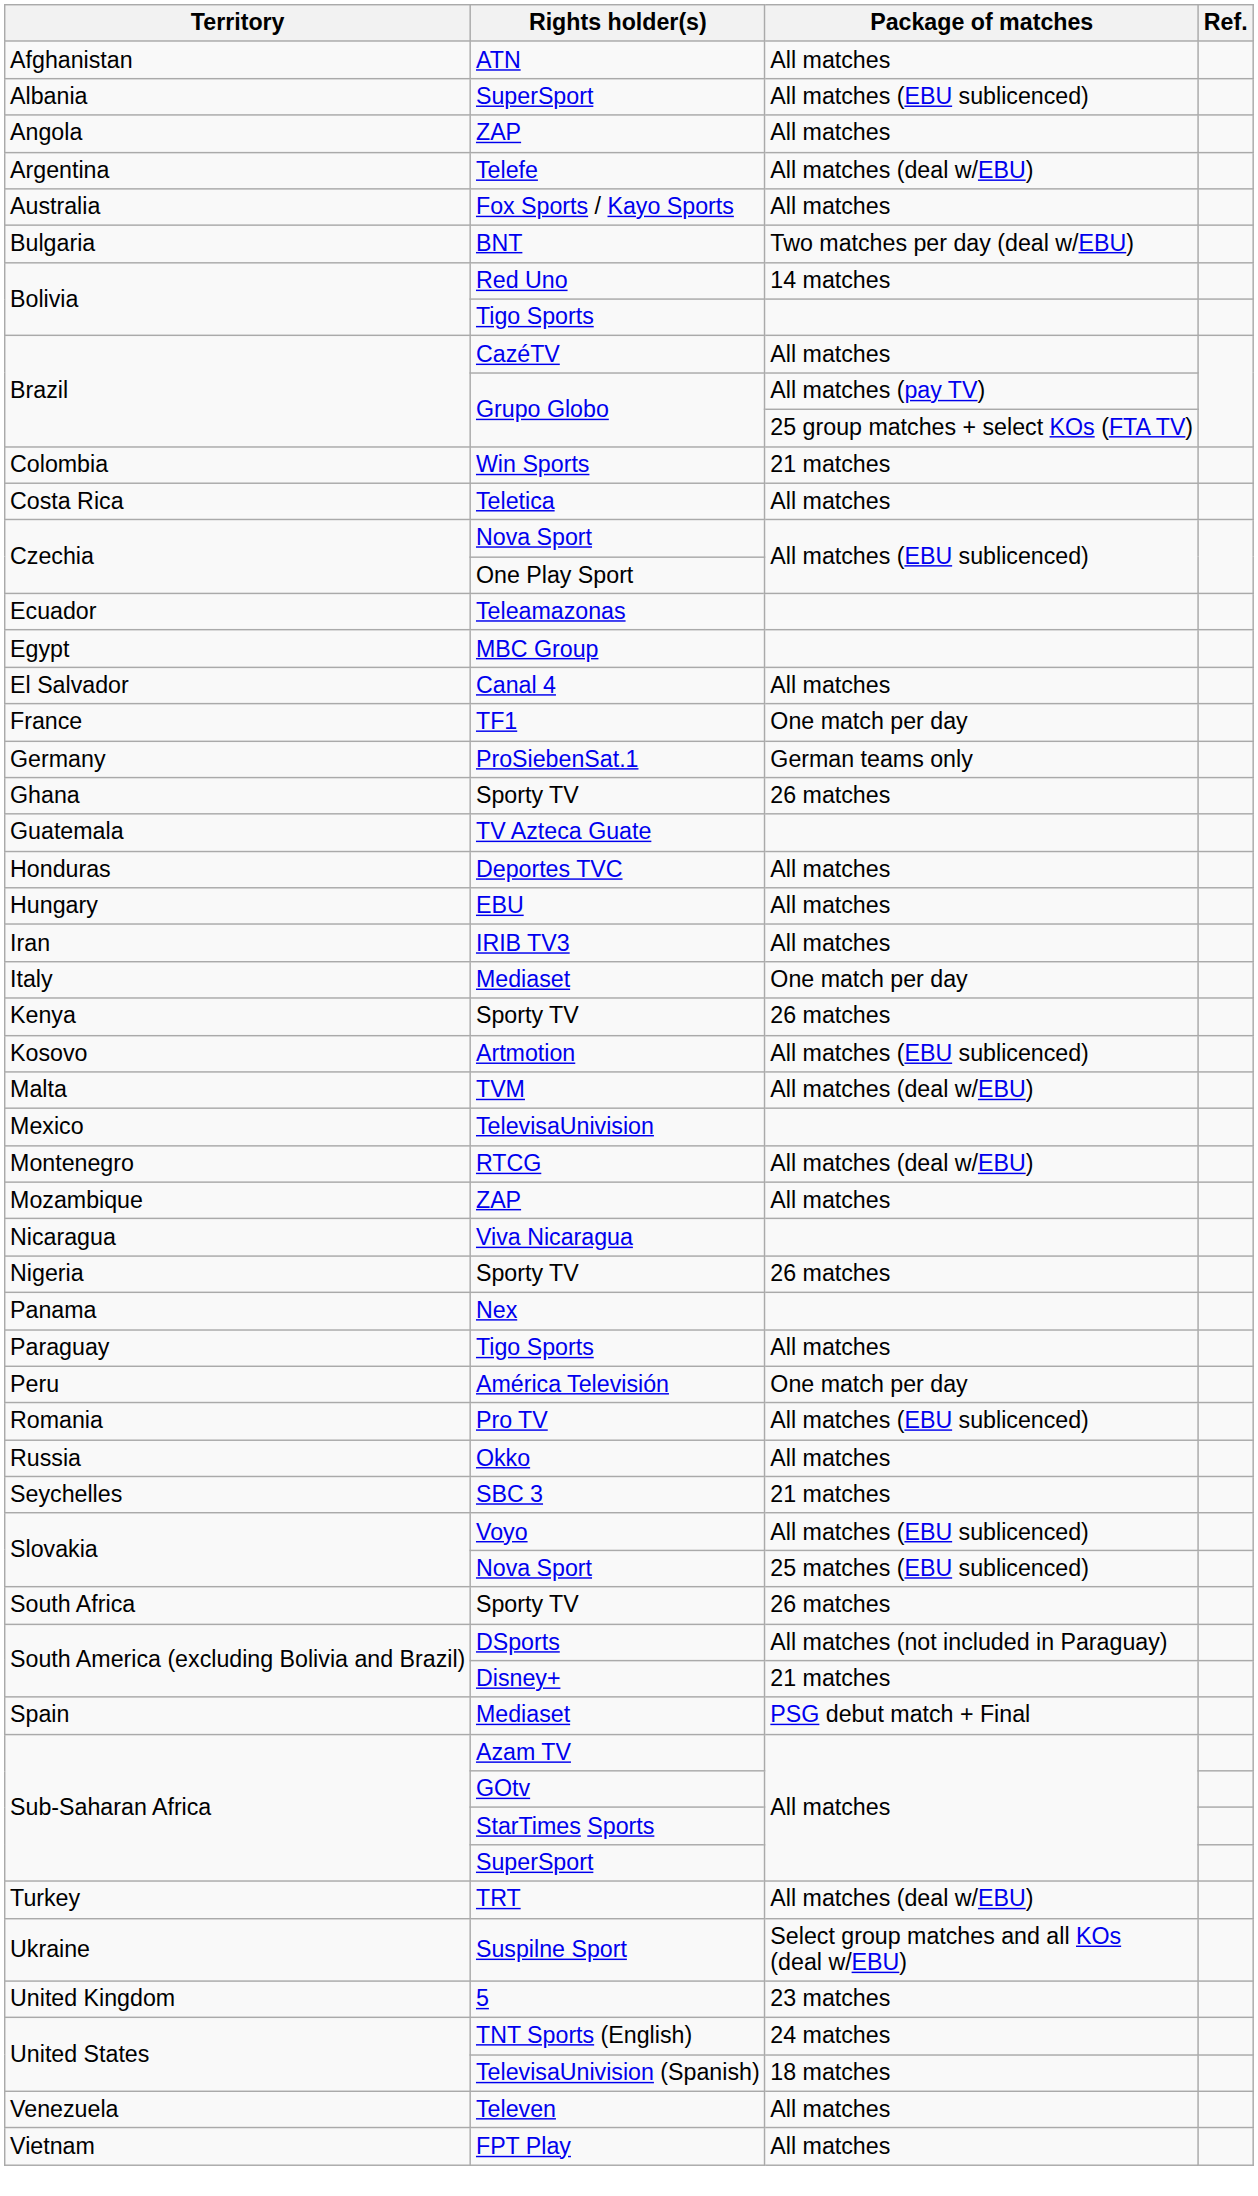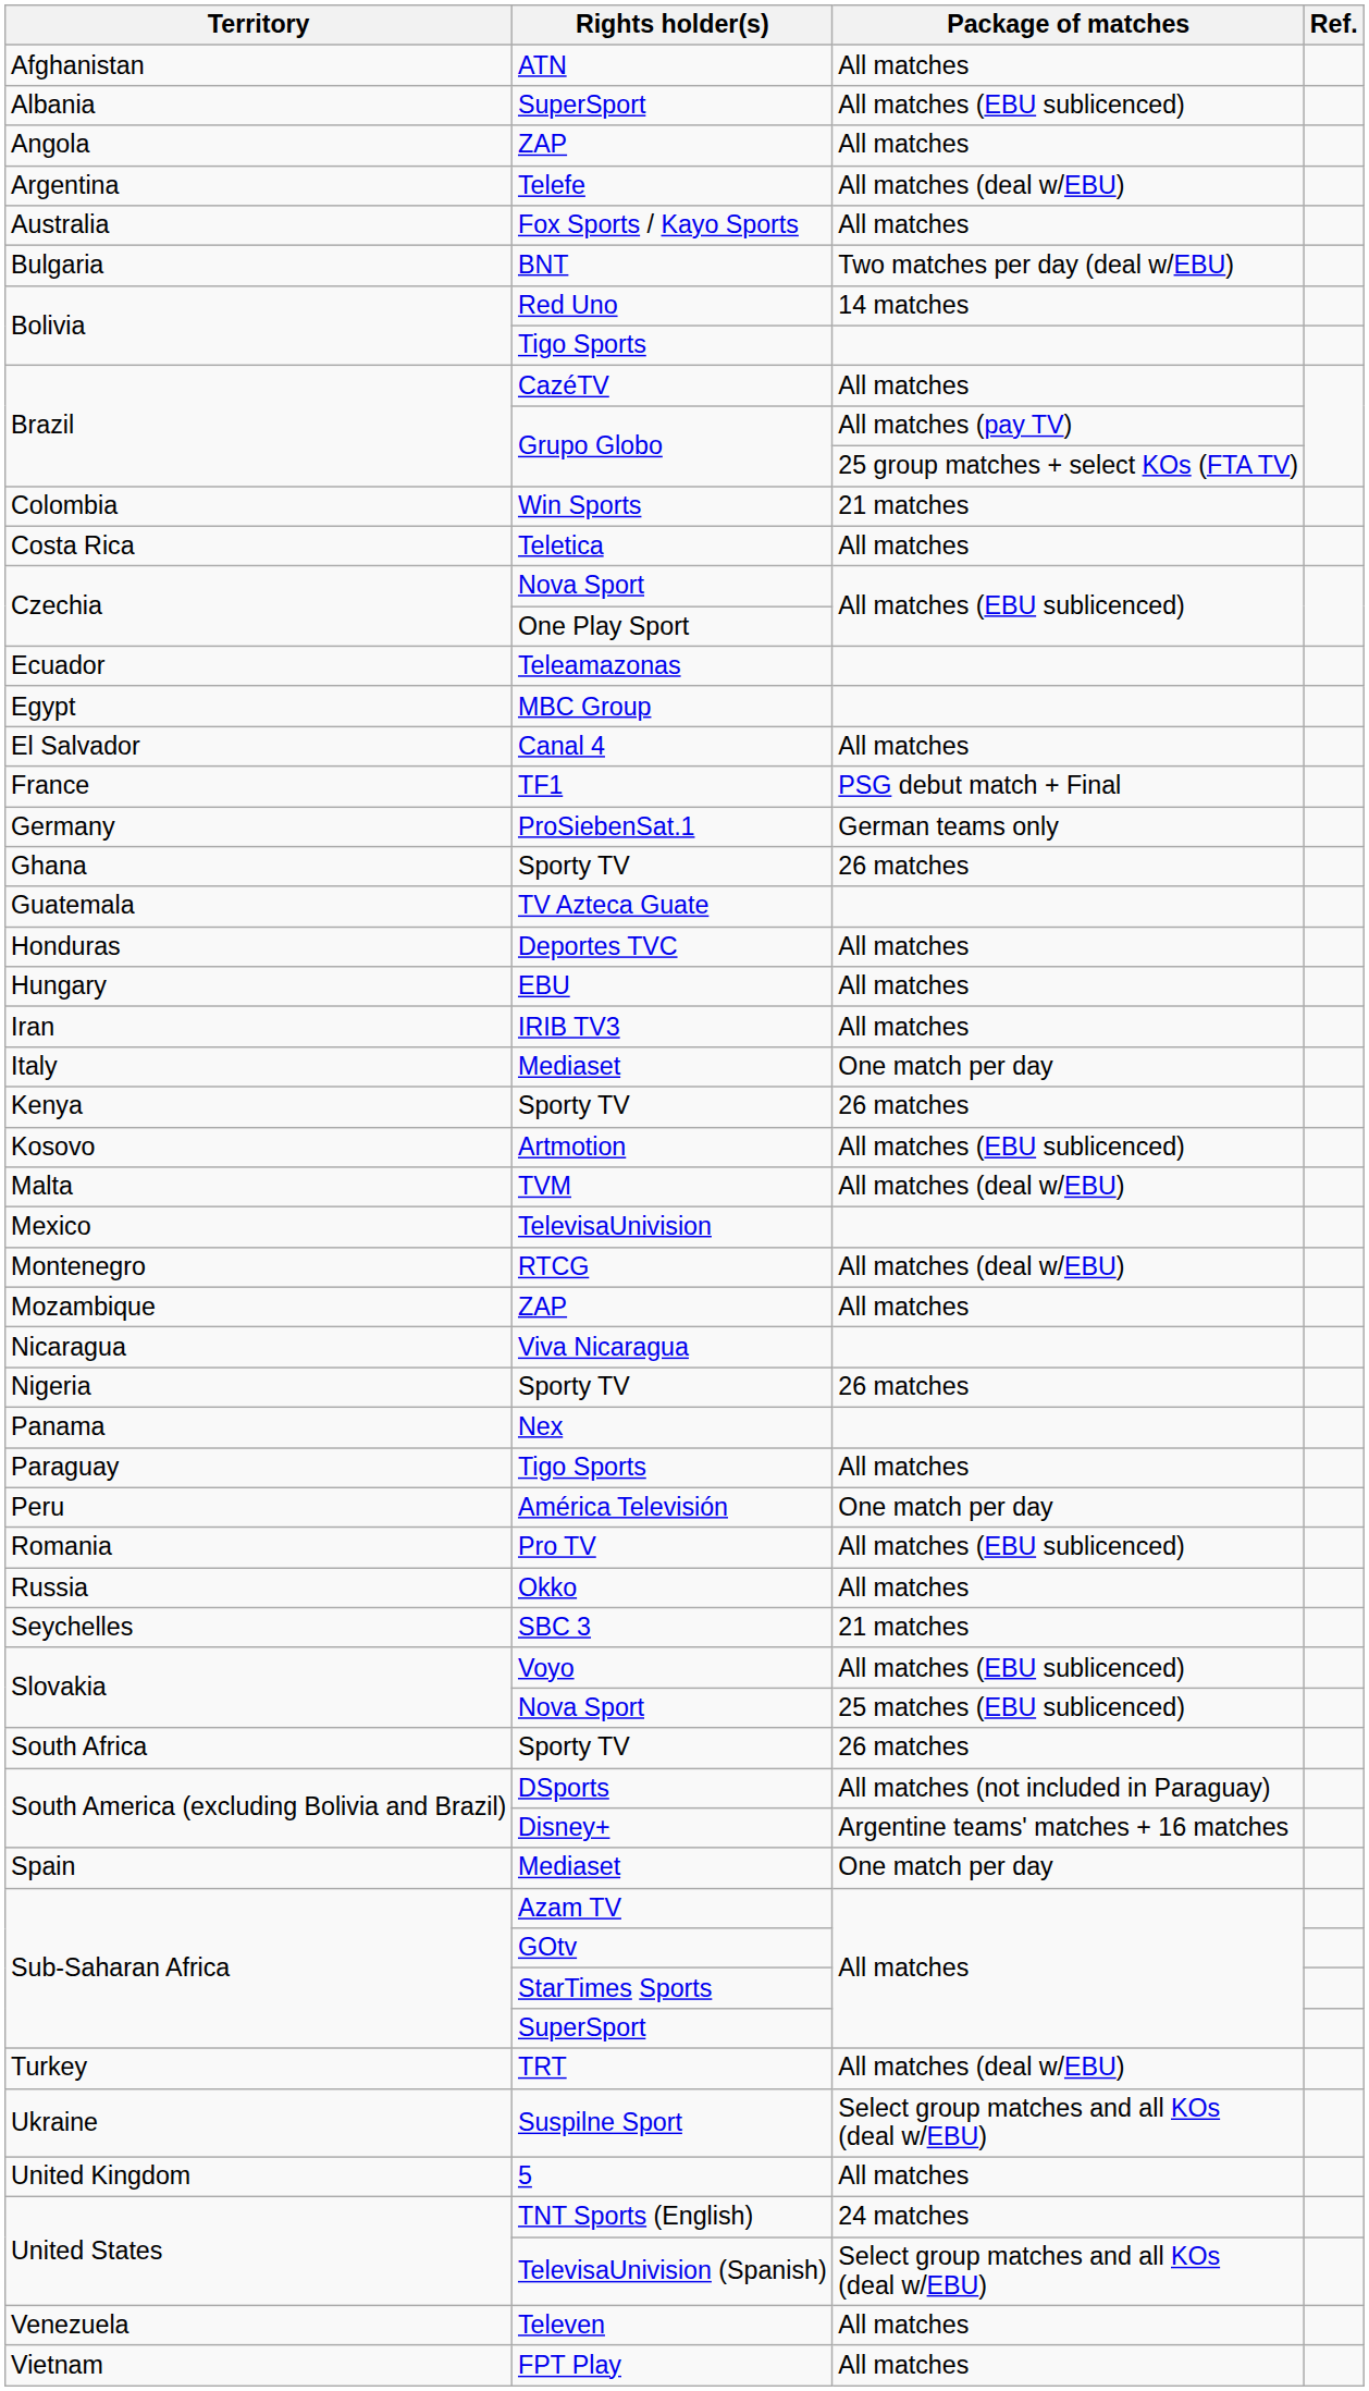TF1 | Package of matches: One match per day -> PSG debut match + Final
Disney+ | Package of matches: 21 matches -> Argentine teams' matches + 16 matches
Spain / Mediaset | Package of matches: PSG debut match + Final -> One match per day
5 | Package of matches: 23 matches -> All matches
TelevisaUnivision (Spanish) | Package of matches: 18 matches -> Select group matches and all KOs (deal w/EBU)
